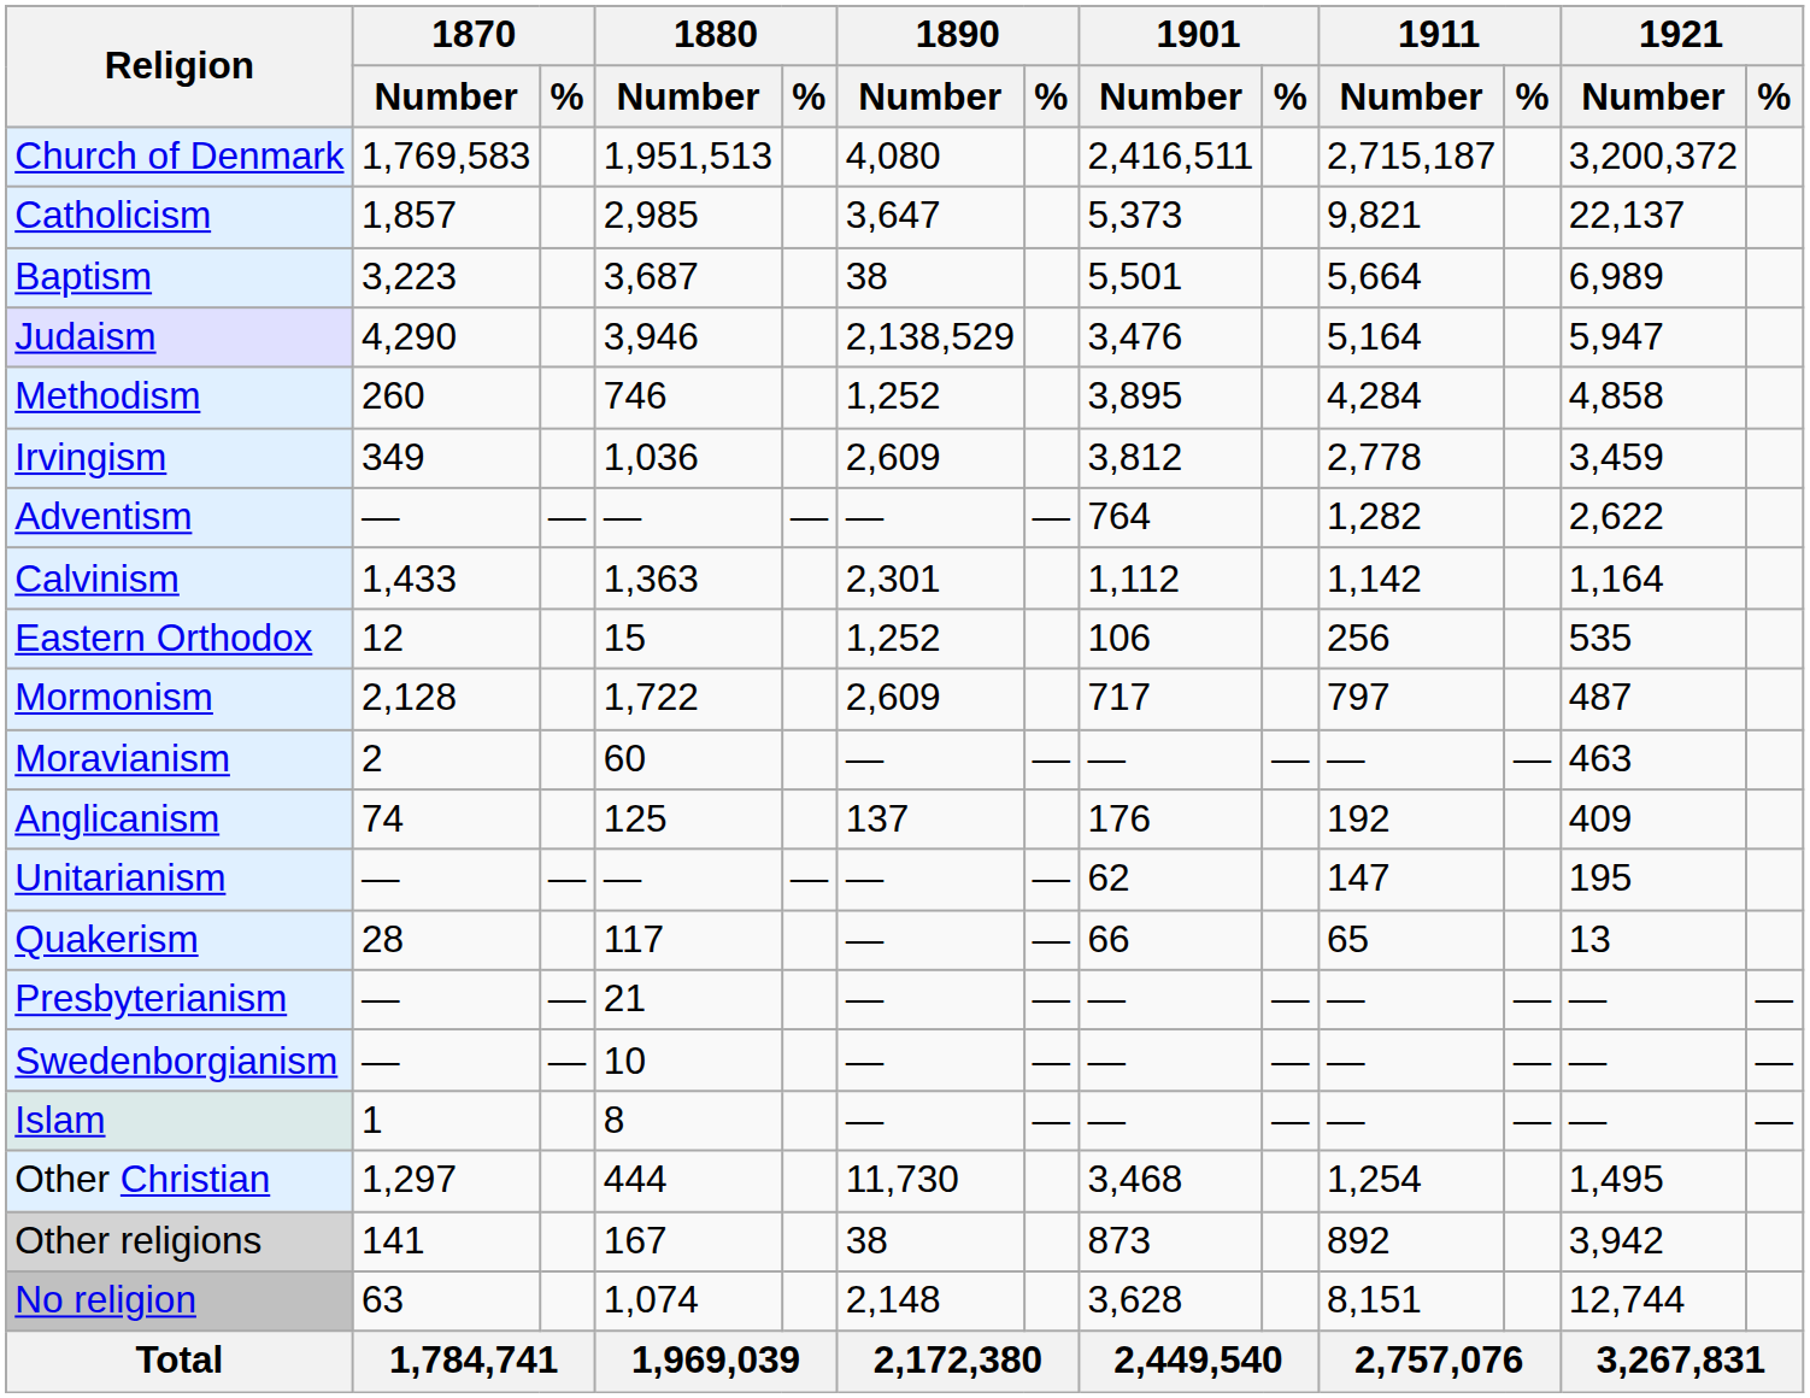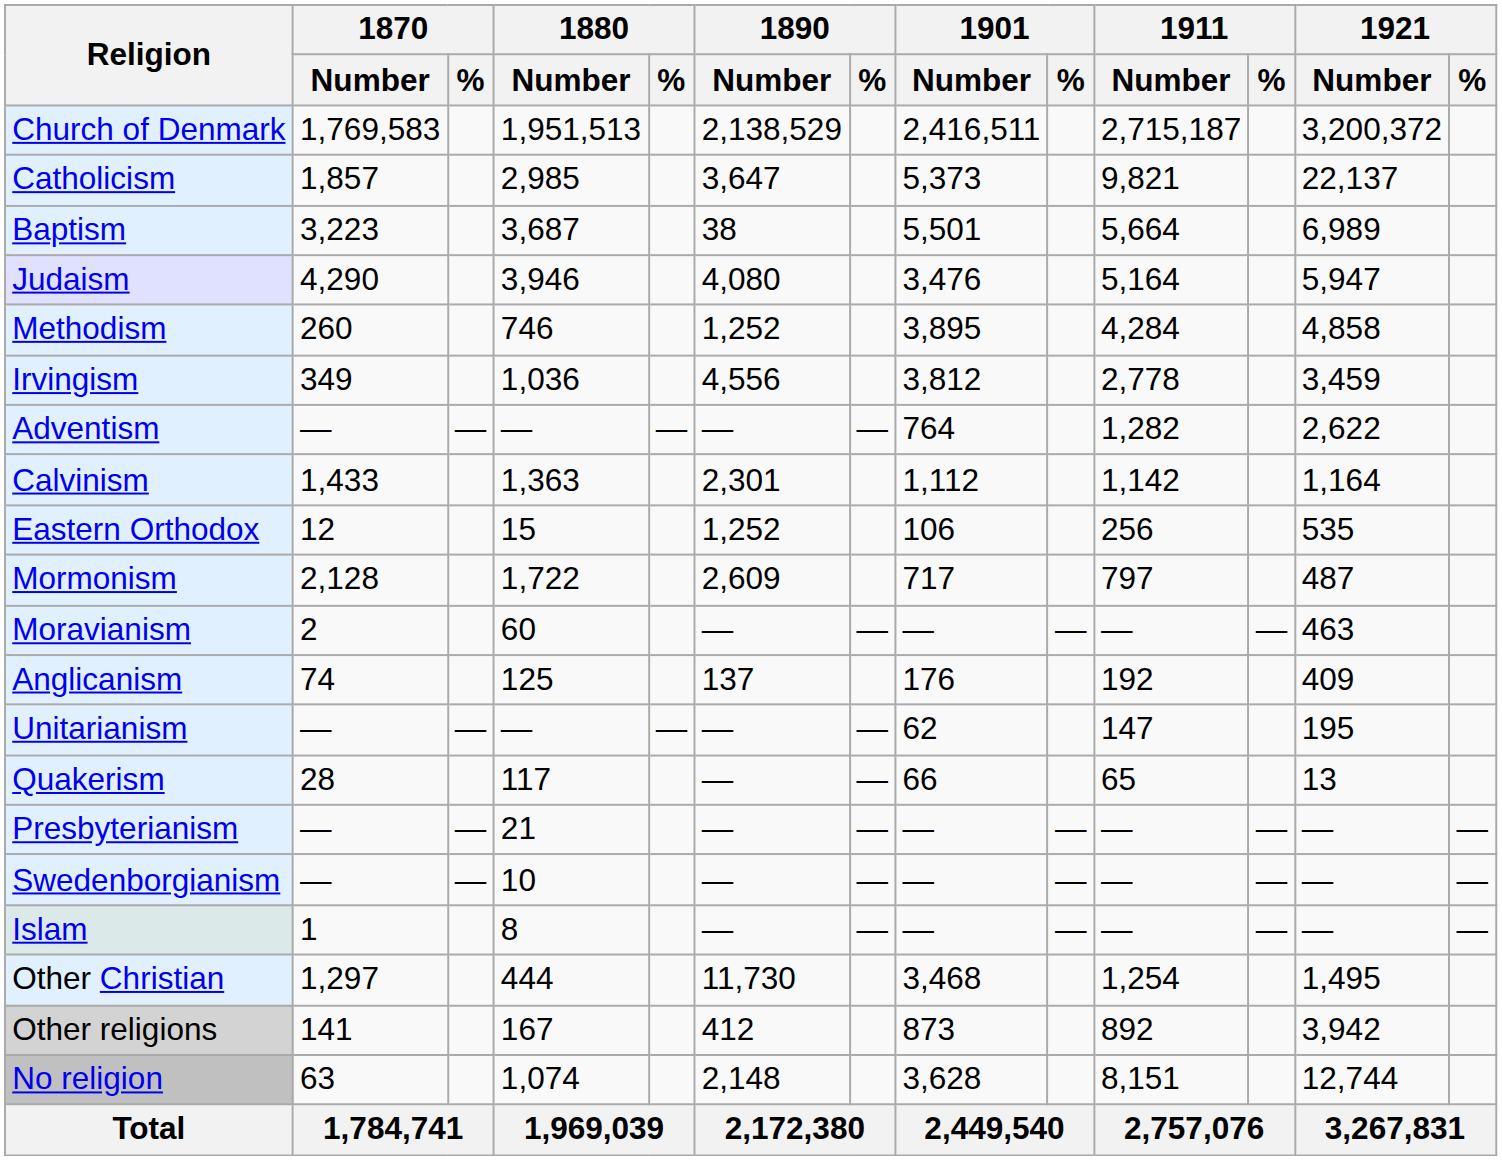Church of Denmark | 1890 / Number: 4,080 -> 2,138,529
Judaism | 1890 / Number: 2,138,529 -> 4,080
Irvingism | 1890 / Number: 2,609 -> 4,556
Other religions | 1890 / Number: 38 -> 412
